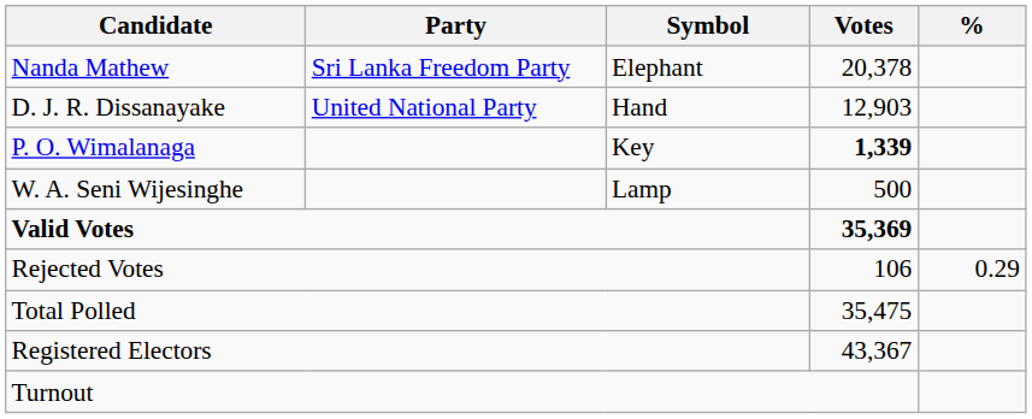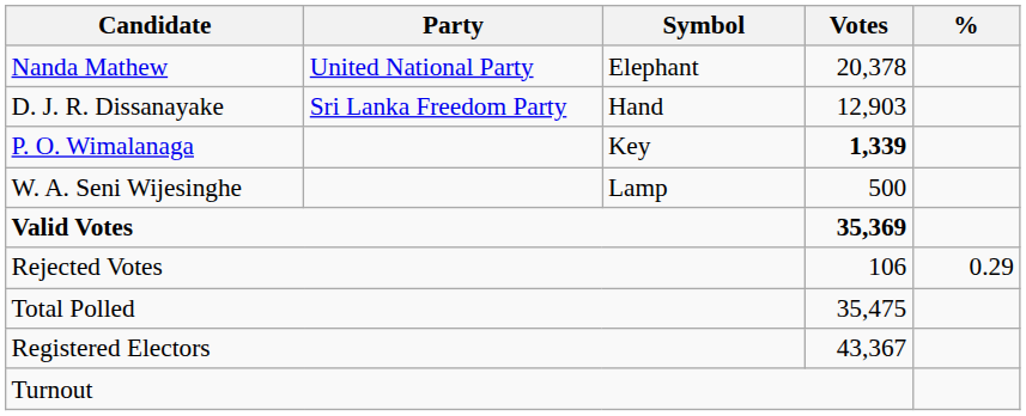Nanda Mathew | Party: Sri Lanka Freedom Party -> United National Party
D. J. R. Dissanayake | Party: United National Party -> Sri Lanka Freedom Party
